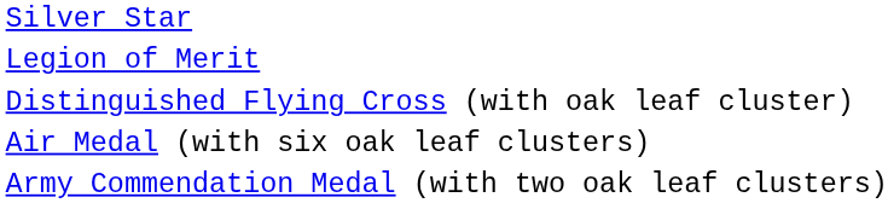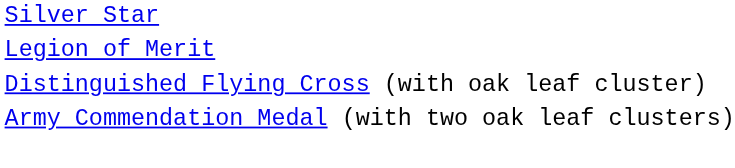- row: Air Medal (with six oak leaf clusters)
